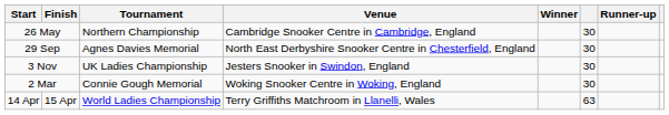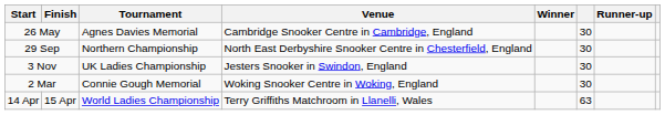26 May | Tournament: Northern Championship -> Agnes Davies Memorial
29 Sep | Tournament: Agnes Davies Memorial -> Northern Championship
